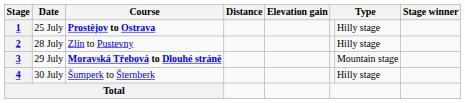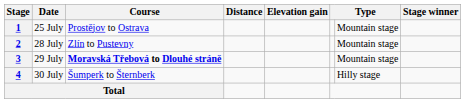1 | Course: bold -> normal
1 | column 7: Hilly stage -> Mountain stage
2 | column 7: Hilly stage -> Mountain stage
